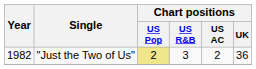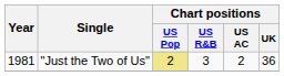"Just the Two of Us" | Year: 1982 -> 1981
